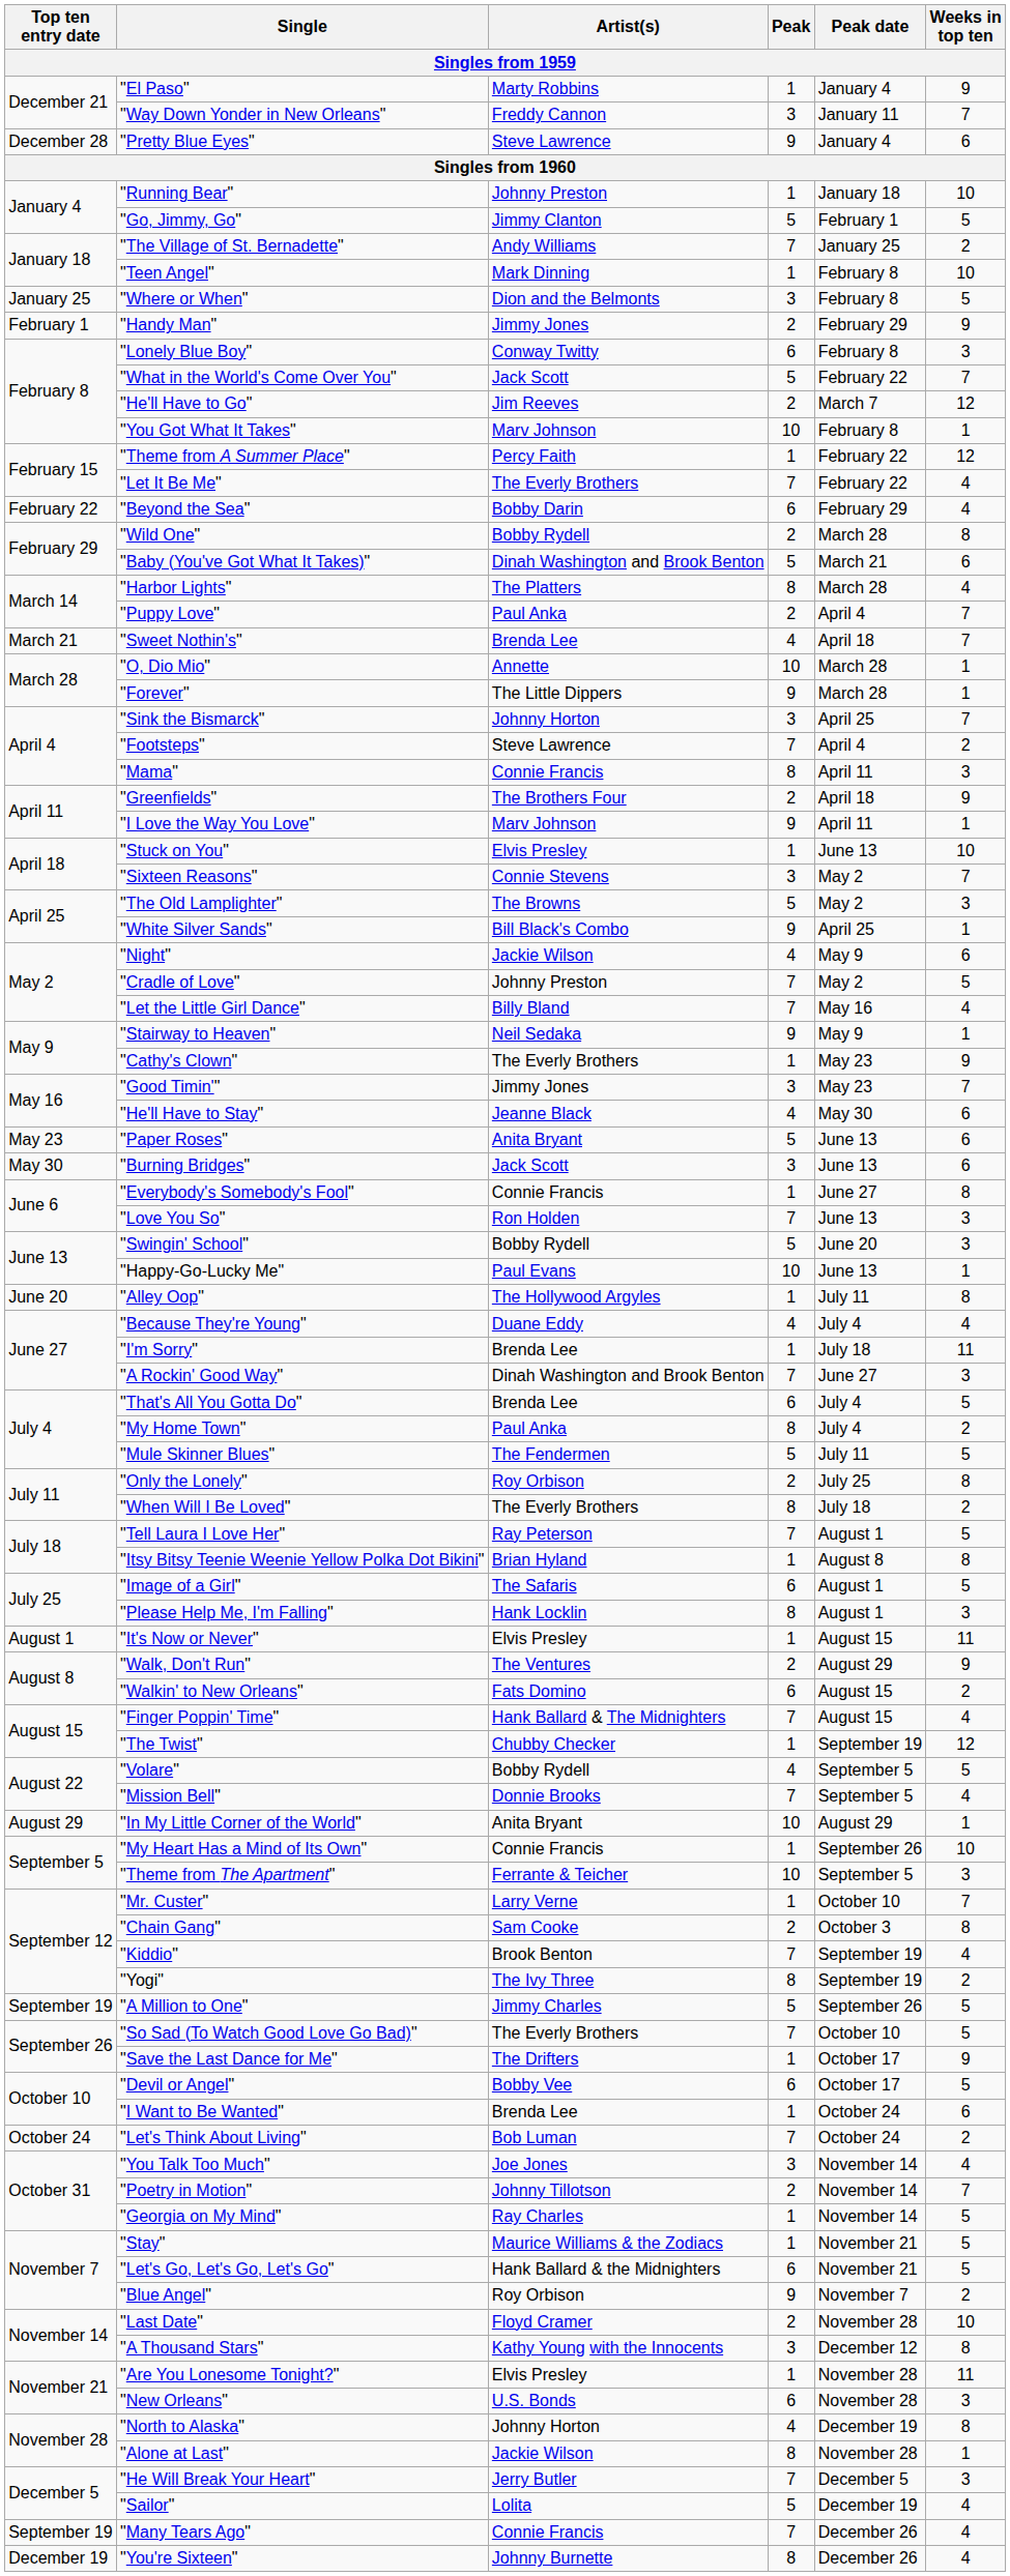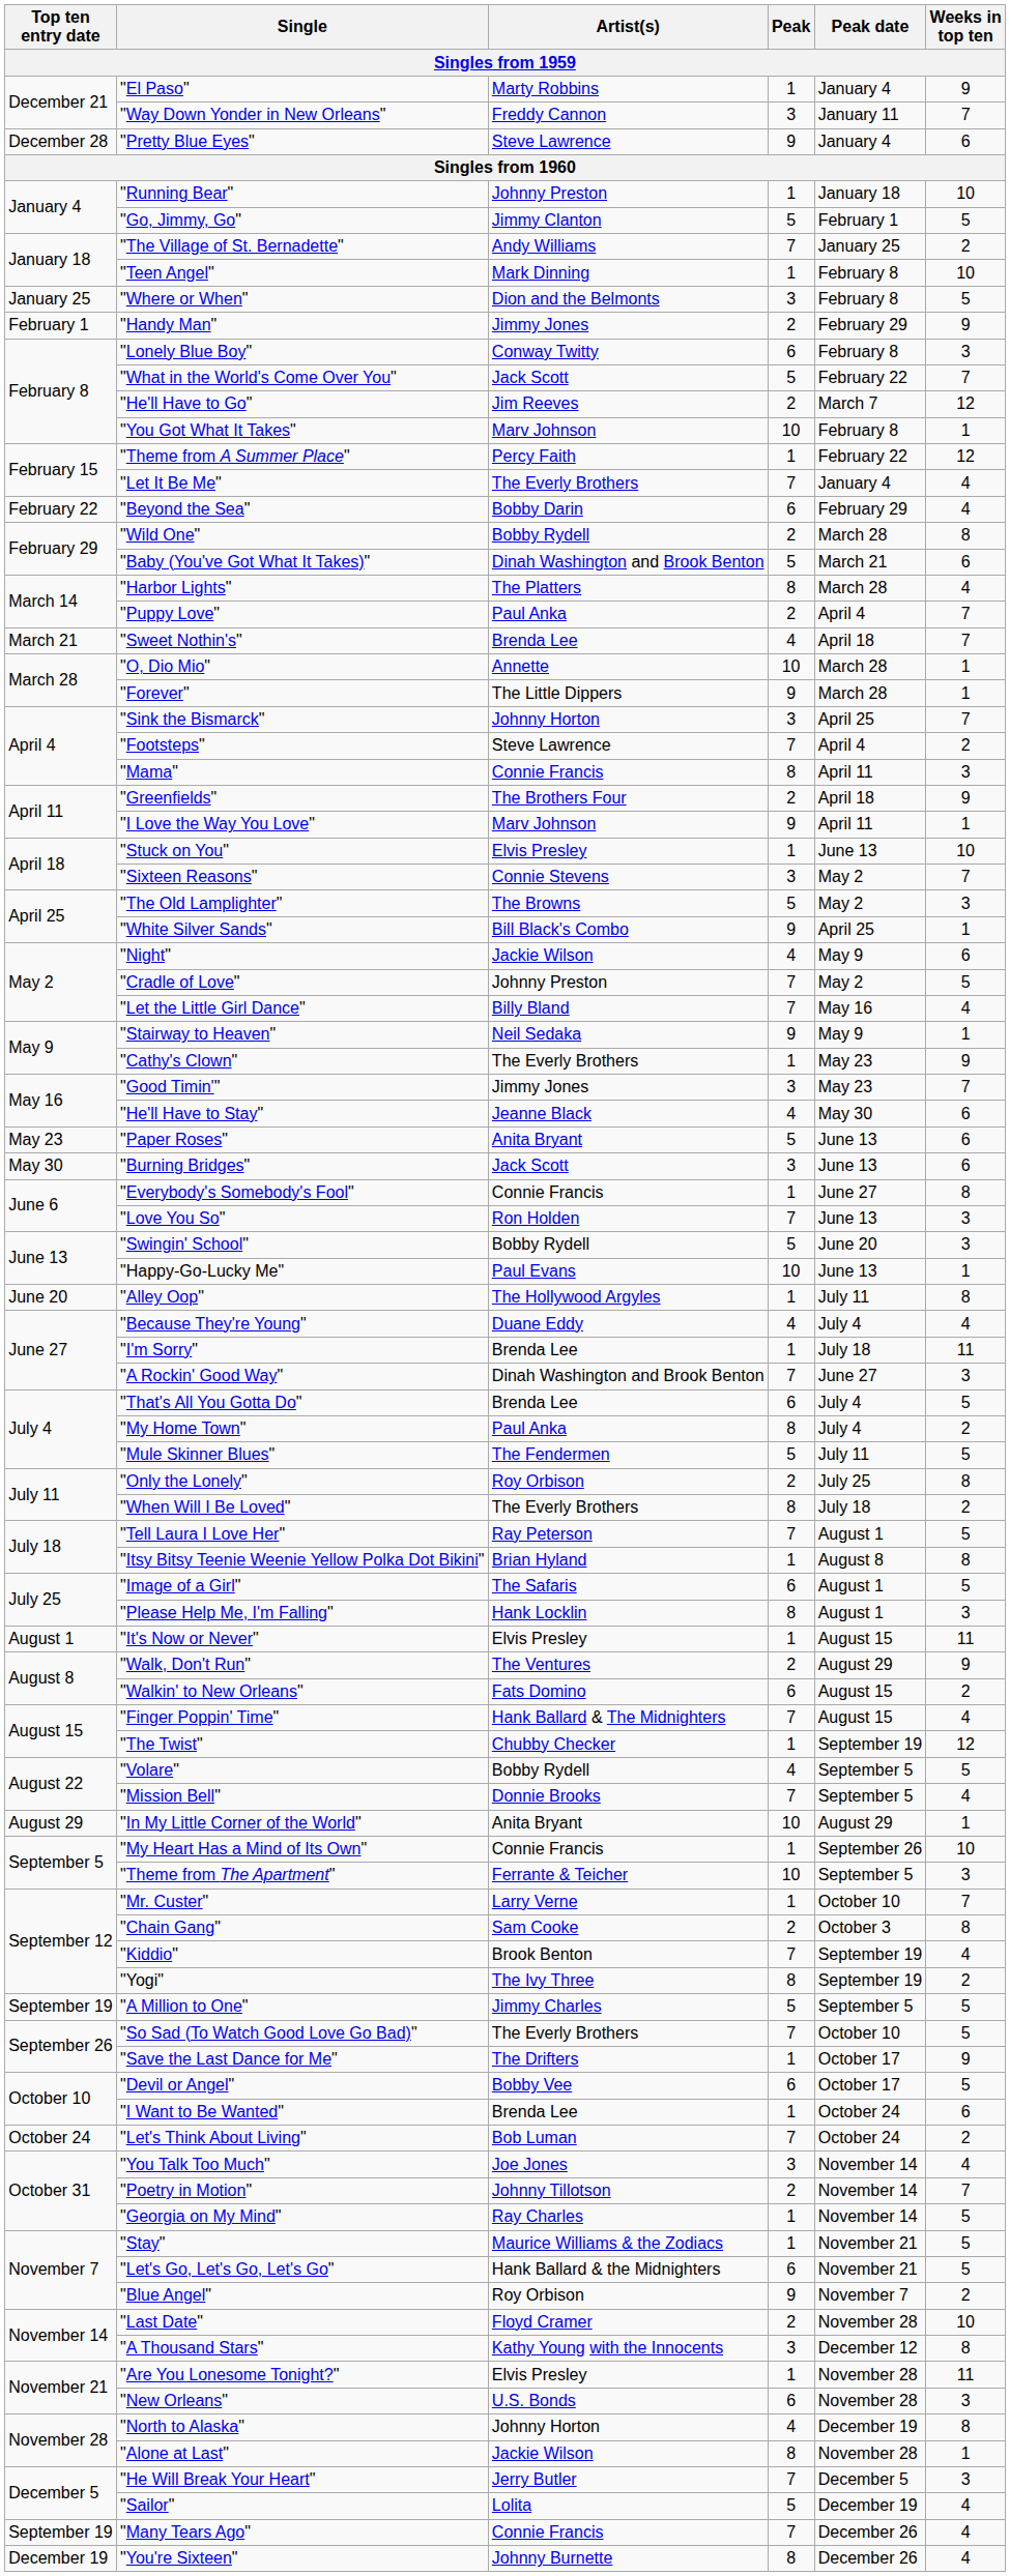"Let It Be Me" | Peak date: February 22 -> January 4
"A Million to One" | Peak date: September 26 -> September 5
